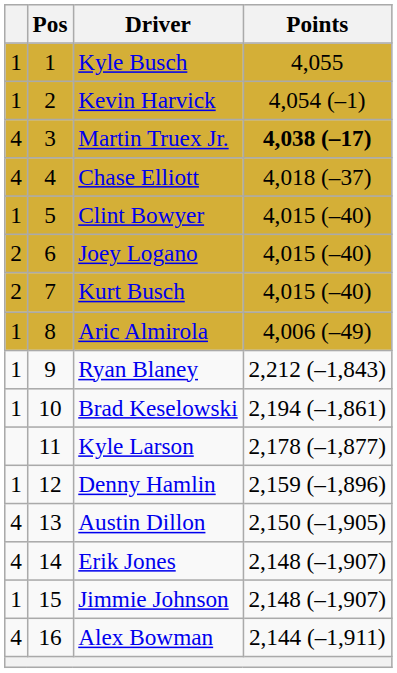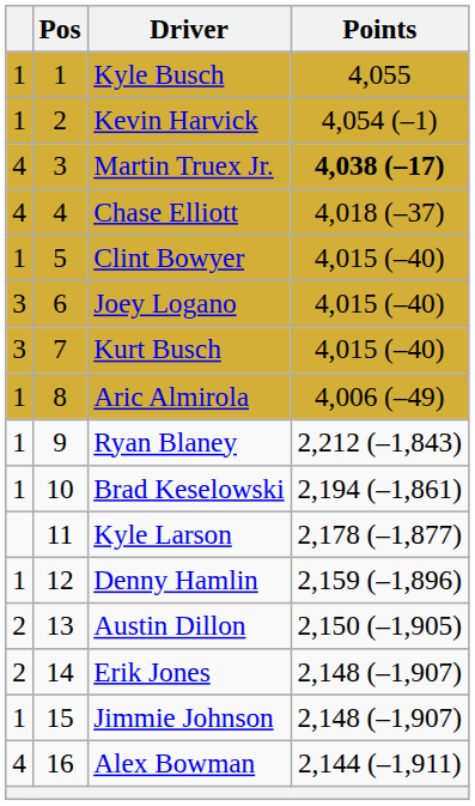Joey Logano | column 1: 2 -> 3
Kurt Busch | column 1: 2 -> 3
Austin Dillon | column 1: 4 -> 2
Erik Jones | column 1: 4 -> 2
